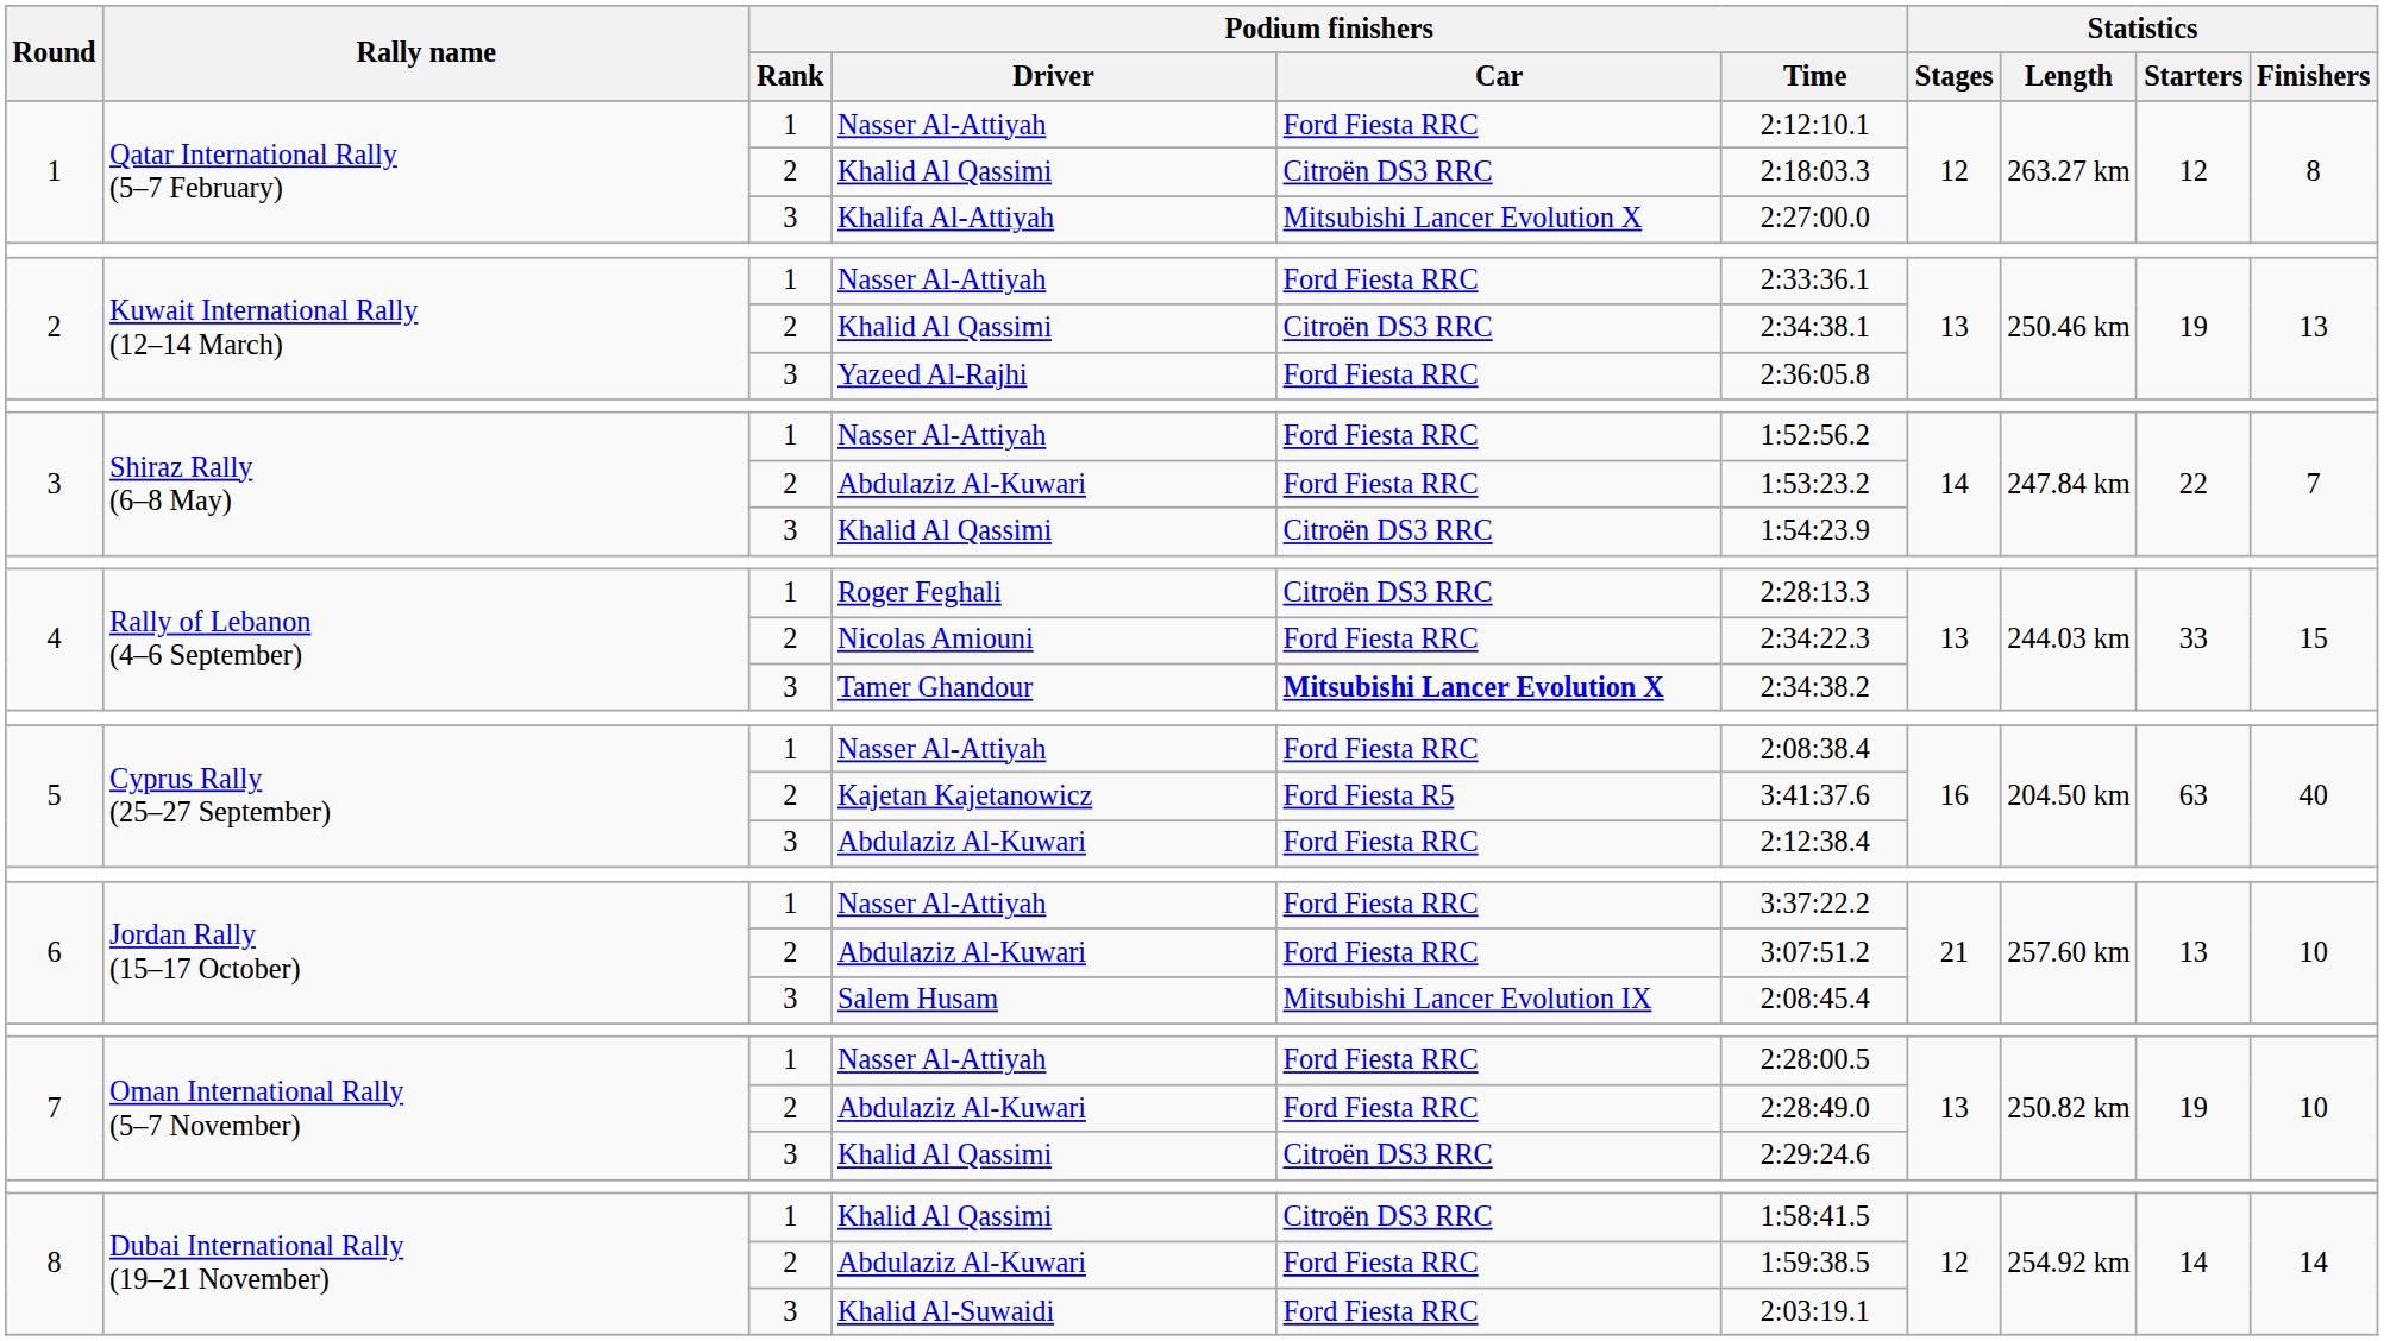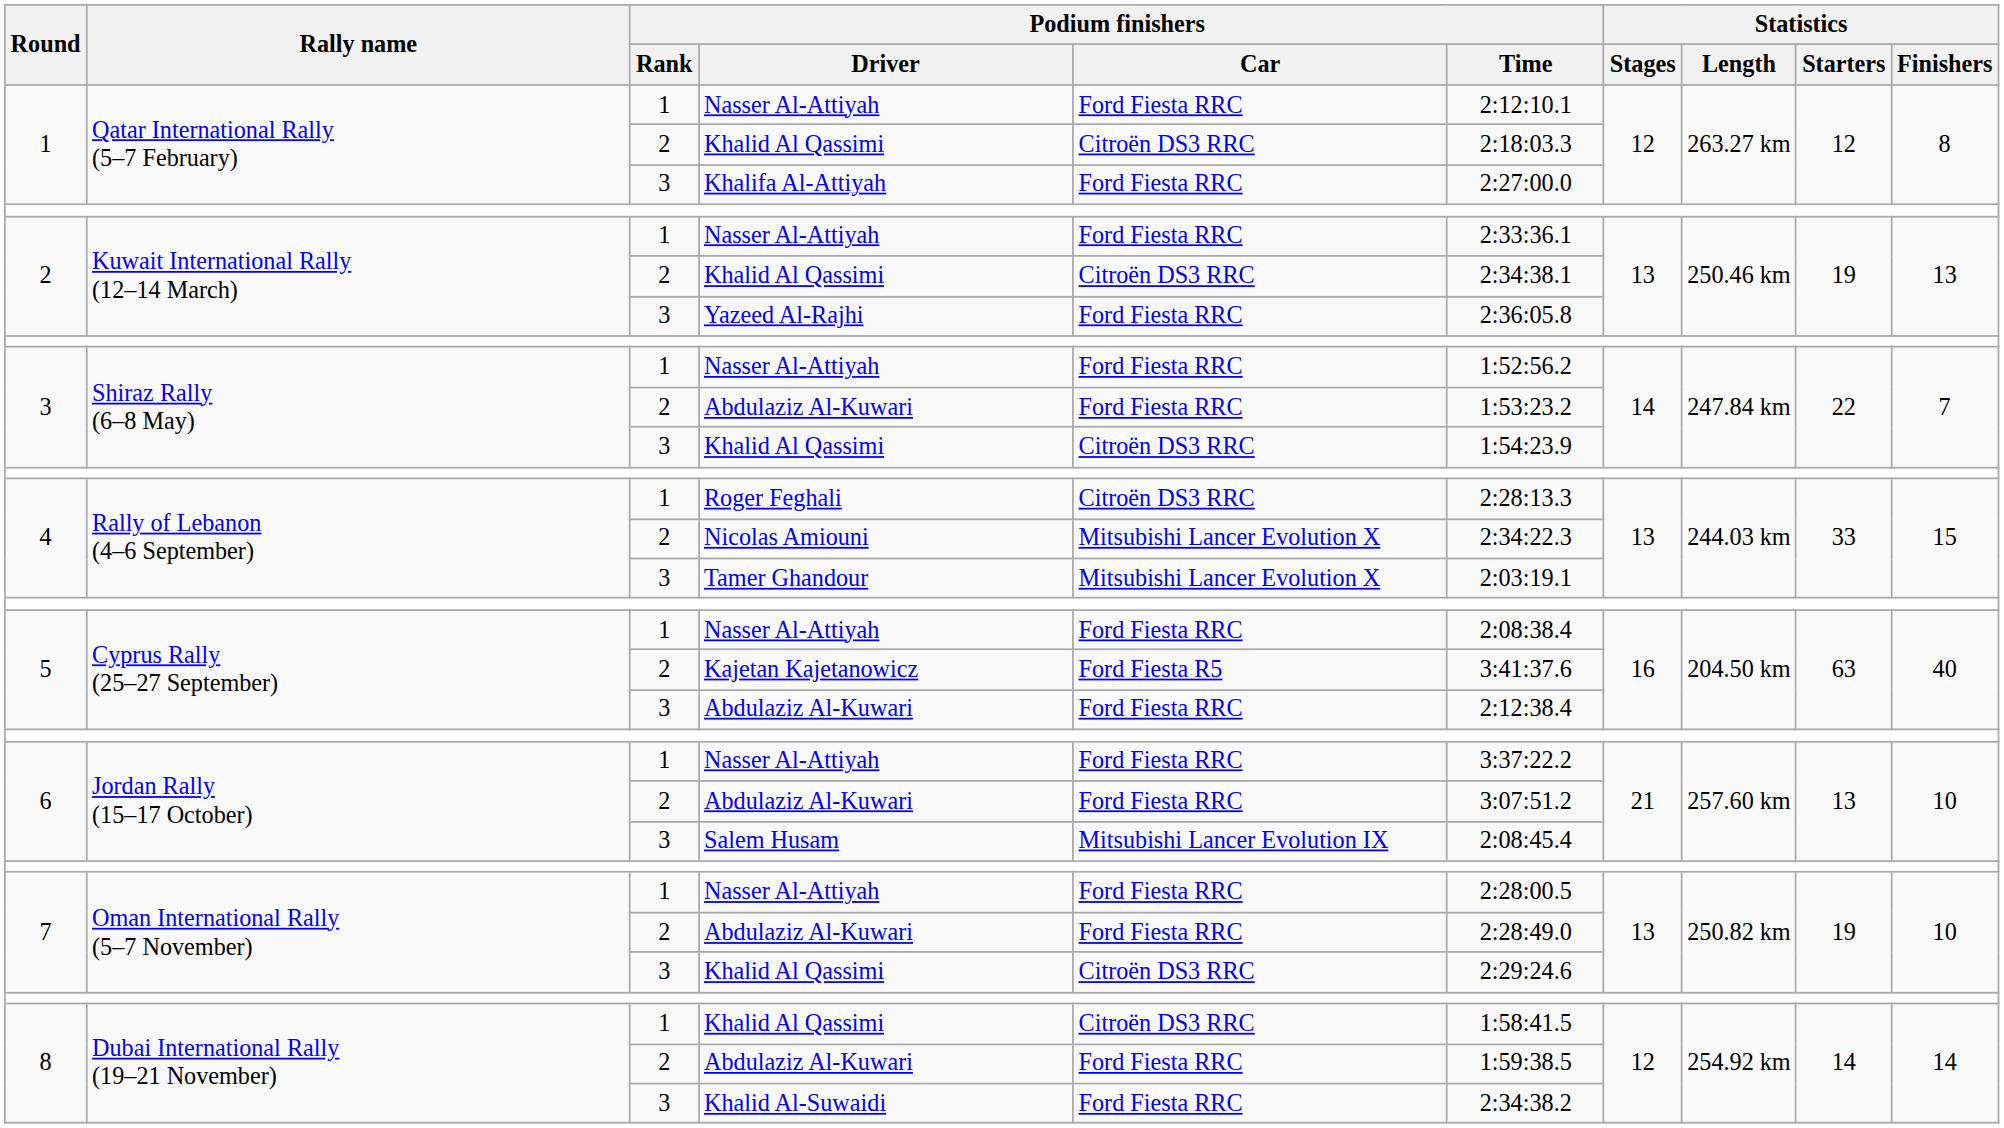Khalifa Al-Attiyah | Podium finishers / Car: Mitsubishi Lancer Evolution X -> Ford Fiesta RRC
Nicolas Amiouni | Podium finishers / Car: Ford Fiesta RRC -> Mitsubishi Lancer Evolution X
Tamer Ghandour | Podium finishers / Car: bold -> normal
Tamer Ghandour | Podium finishers / Time: 2:34:38.2 -> 2:03:19.1
Khalid Al-Suwaidi | Podium finishers / Time: 2:03:19.1 -> 2:34:38.2
